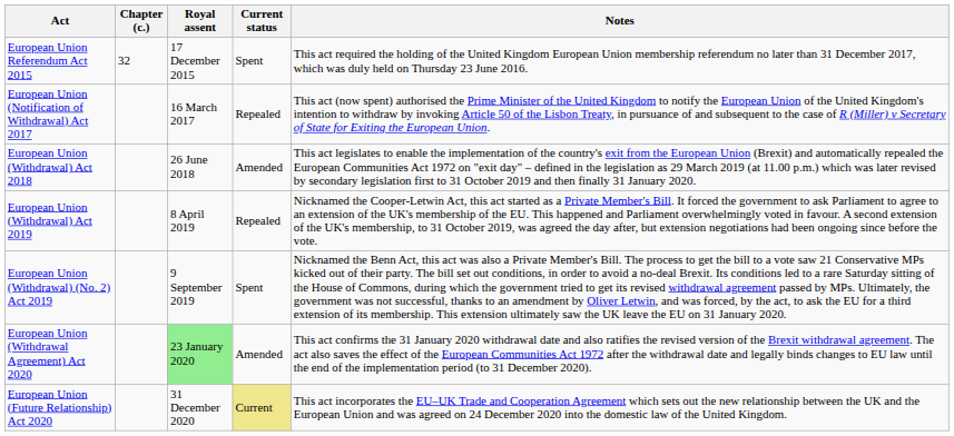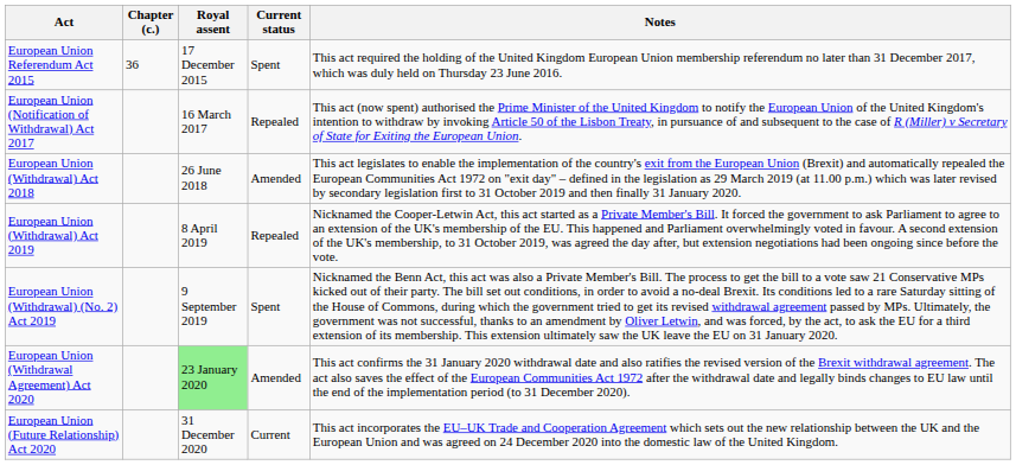European Union Referendum Act 2015 | Chapter (c.): 32 -> 36
European Union (Future Relationship) Act 2020 | Current status: khaki background -> no background
